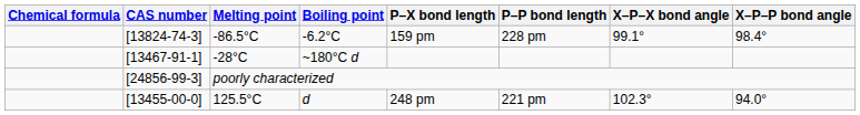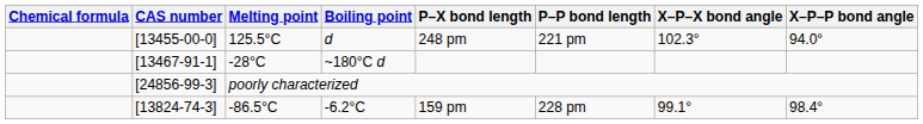rows swapped: -6.2°C <-> d
